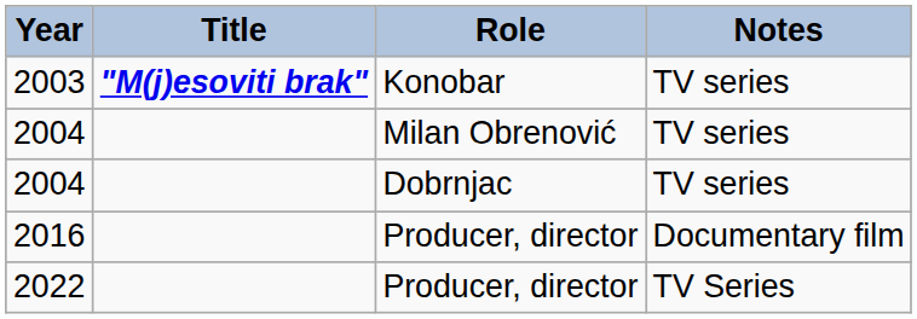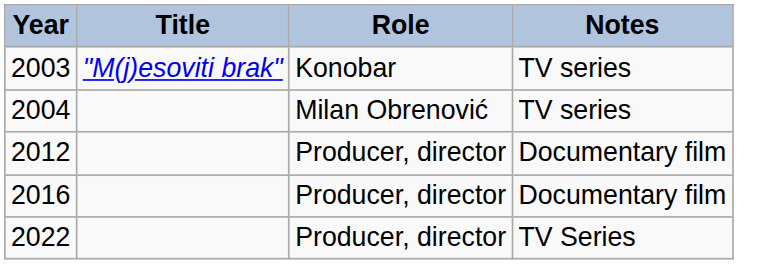2003 | Title: bold -> normal
- row: 2004 | Dobrnjac | TV series
+ row: 2012 | Producer, director | Documentary film
